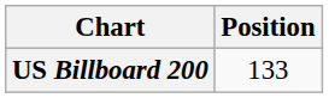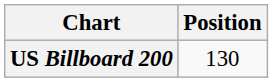US Billboard 200 | Position: 133 -> 130
